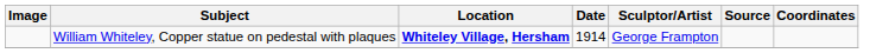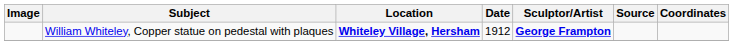William Whiteley, Copper statue on pedestal with plaques | Date: 1914 -> 1912
William Whiteley, Copper statue on pedestal with plaques | Sculptor/Artist: normal -> bold
